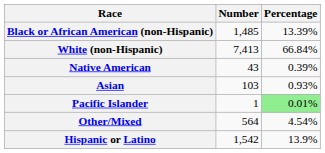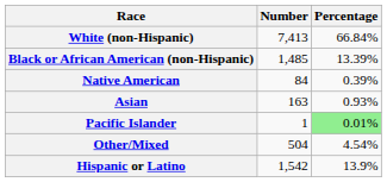rows swapped: White (non-Hispanic) <-> Black or African American (non-Hispanic)
Native American | Number: 43 -> 84
Asian | Number: 103 -> 163
Other/Mixed | Number: 564 -> 504
